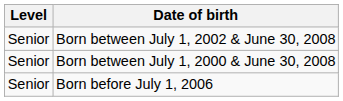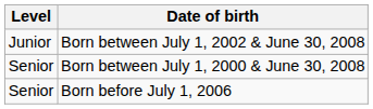Born between July 1, 2002 & June 30, 2008 | Level: Senior -> Junior
